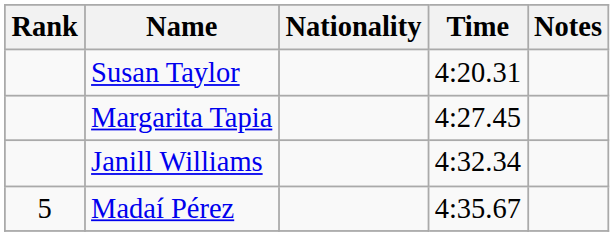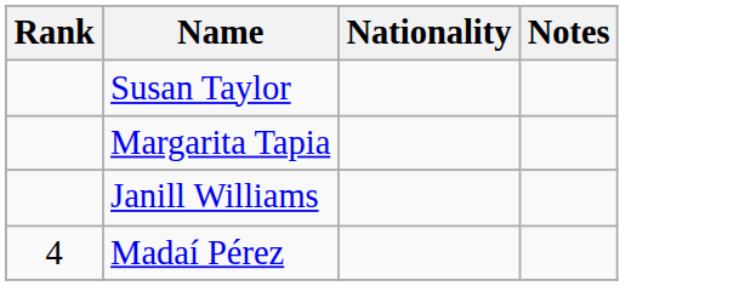- column: Time | 4:20.31 | 4:27.45 | 4:32.34 | 4:35.67
Madaí Pérez | Rank: 5 -> 4
